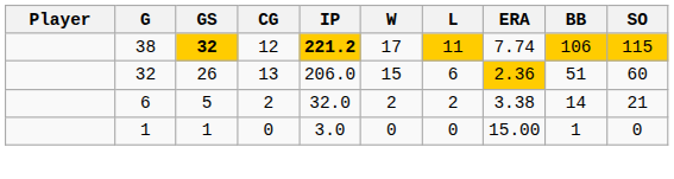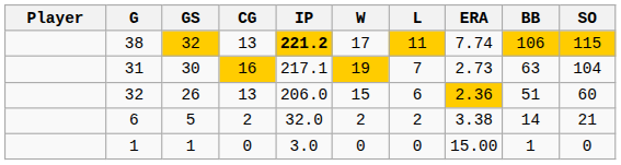38 | GS: bold -> normal
38 | CG: 12 -> 13
+ row: 31 | 30 | 16 | 217.1 | 19 | 7 | 2.73 | 63 | 104
